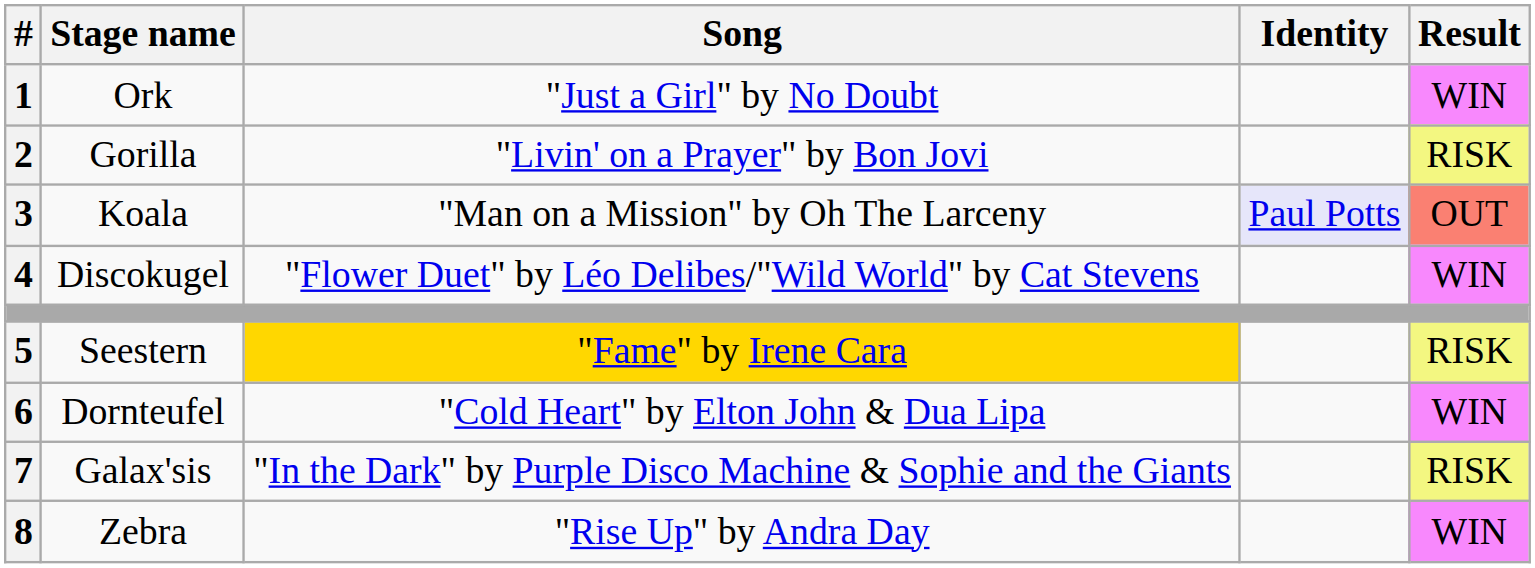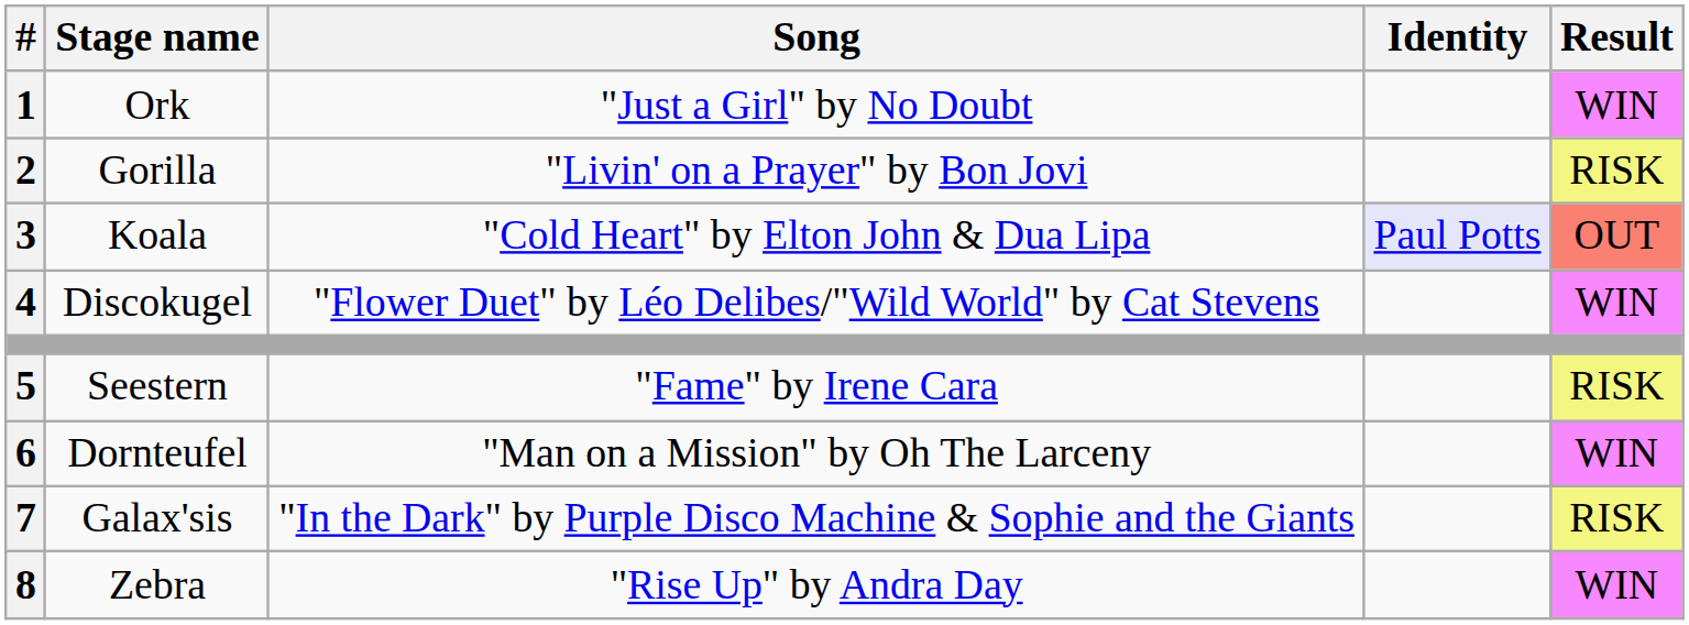Koala | Song: "Man on a Mission" by Oh The Larceny -> "Cold Heart" by Elton John & Dua Lipa
Seestern | Song: gold background -> no background
Dornteufel | Song: "Cold Heart" by Elton John & Dua Lipa -> "Man on a Mission" by Oh The Larceny
